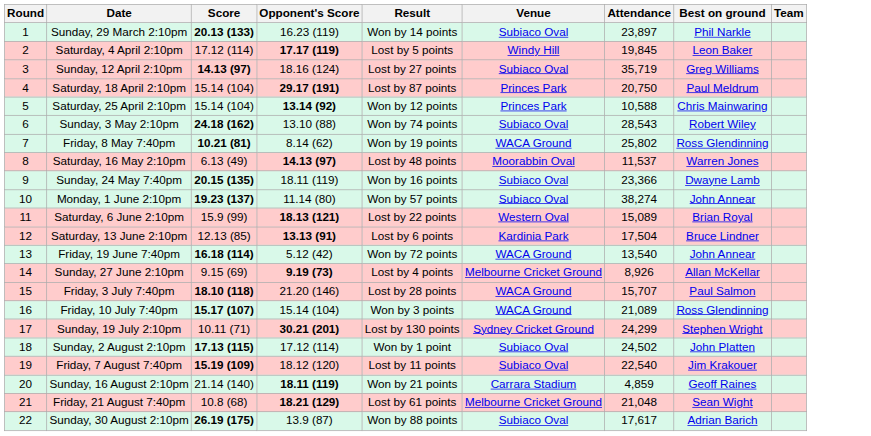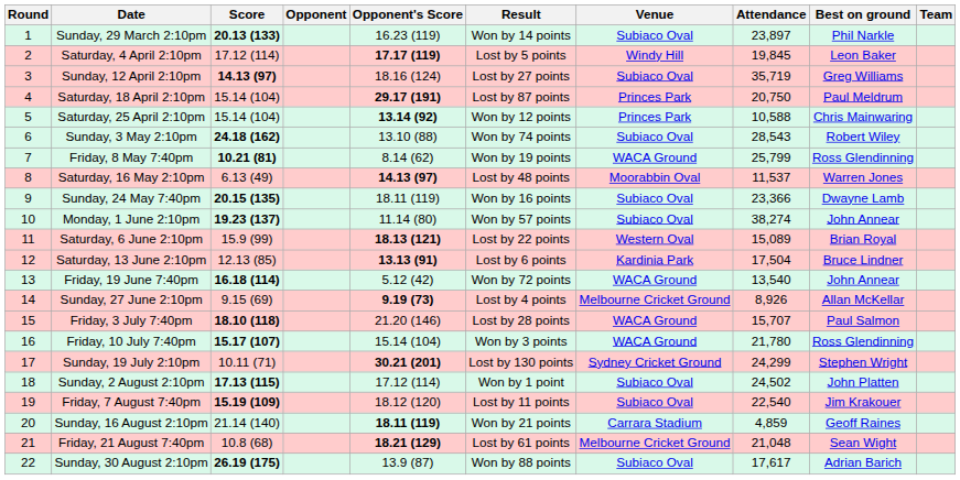+ column: Opponent
Friday, 8 May 7:40pm | Attendance: 25,802 -> 25,799
Friday, 10 July 7:40pm | Attendance: 21,089 -> 21,780
